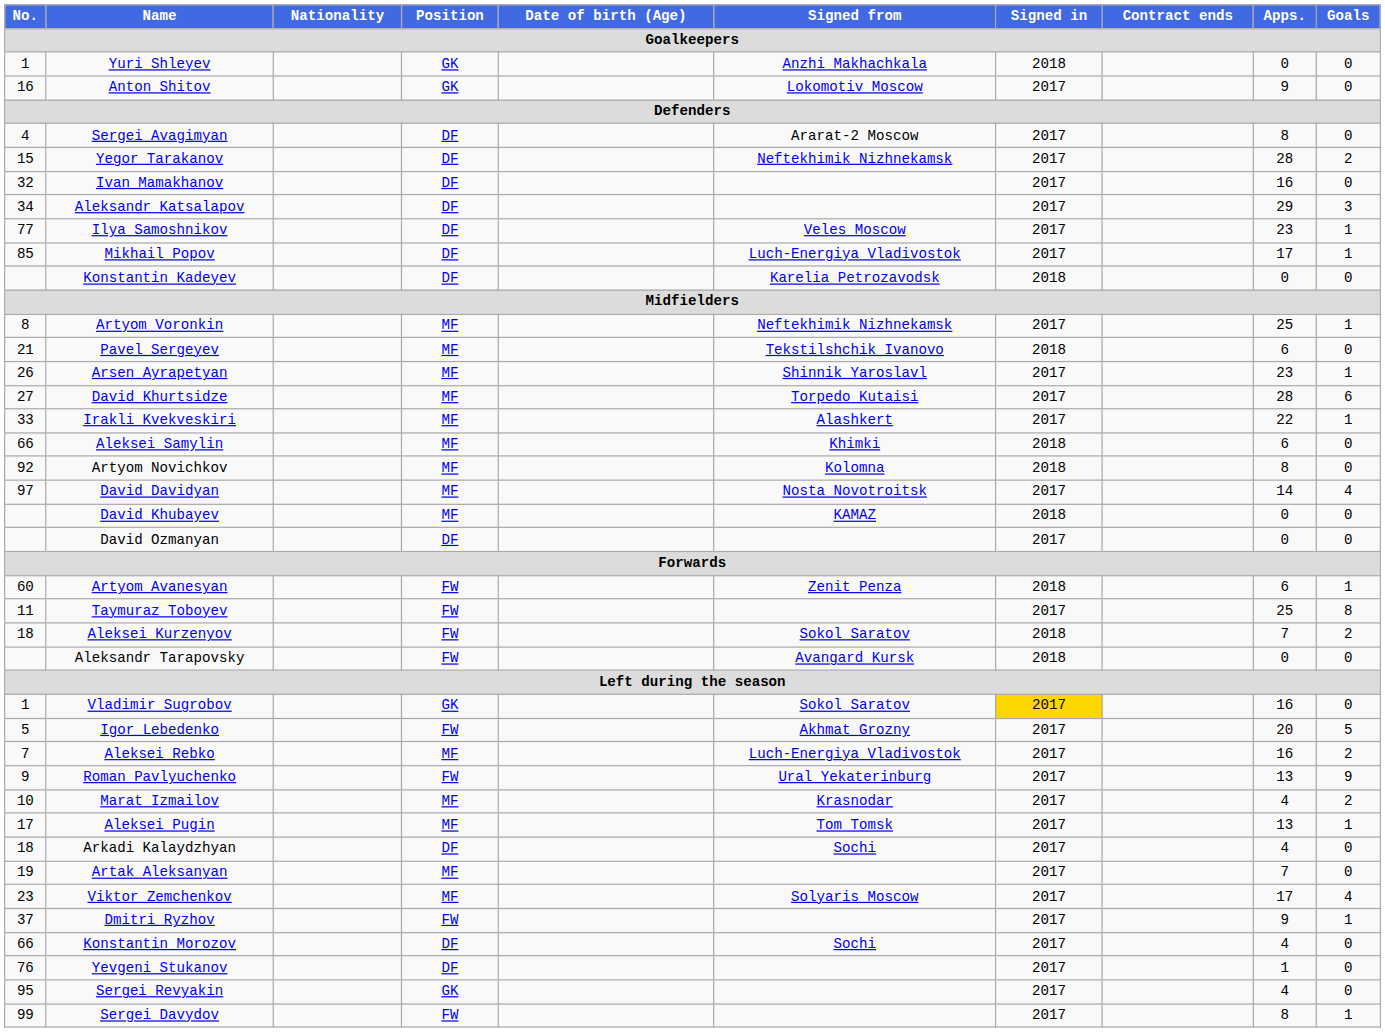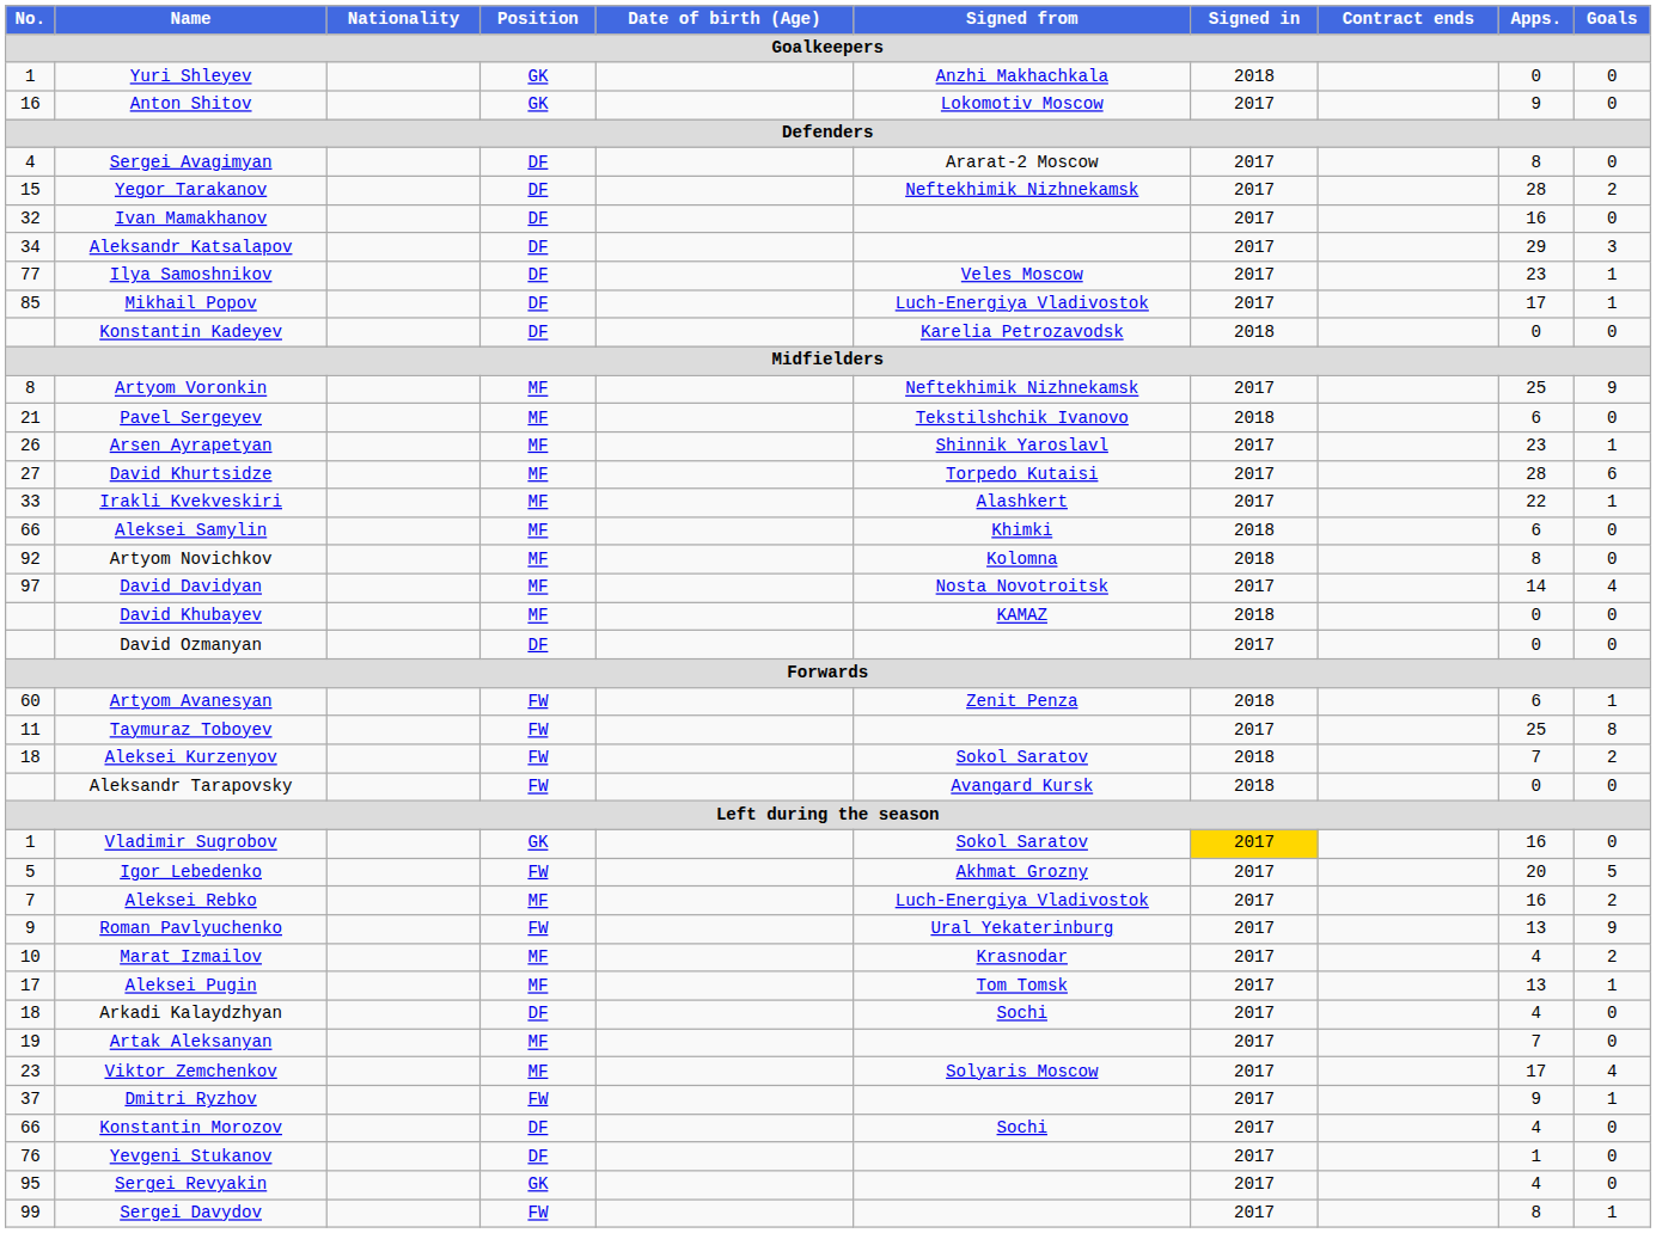Artyom Voronkin | Goals: 1 -> 9
